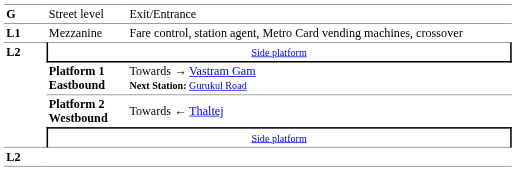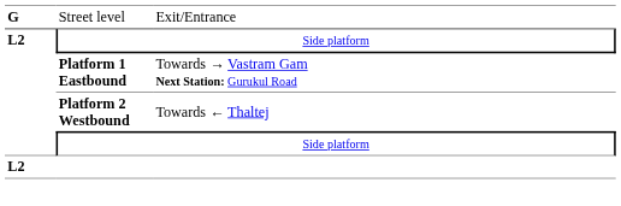- row: L1 | Mezzanine | Fare control, station agent, Metro Card vending machines, crossover
